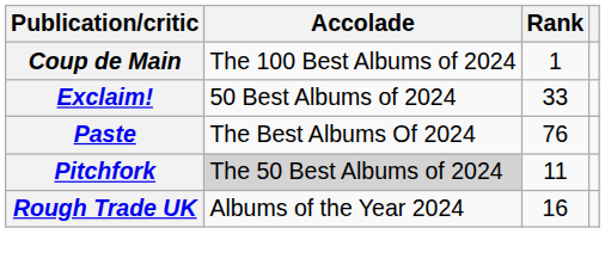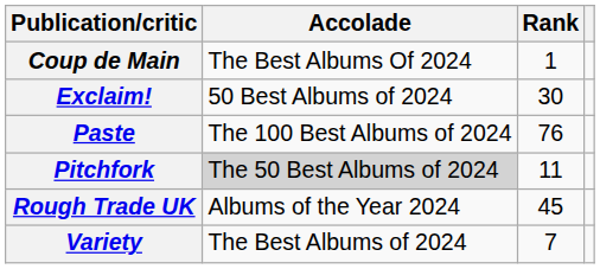Coup de Main | Accolade: The 100 Best Albums of 2024 -> The Best Albums Of 2024
Exclaim! | Rank: 33 -> 30
Paste | Accolade: The Best Albums Of 2024 -> The 100 Best Albums of 2024
Rough Trade UK | Rank: 16 -> 45
+ row: Variety | The Best Albums of 2024 | 7
